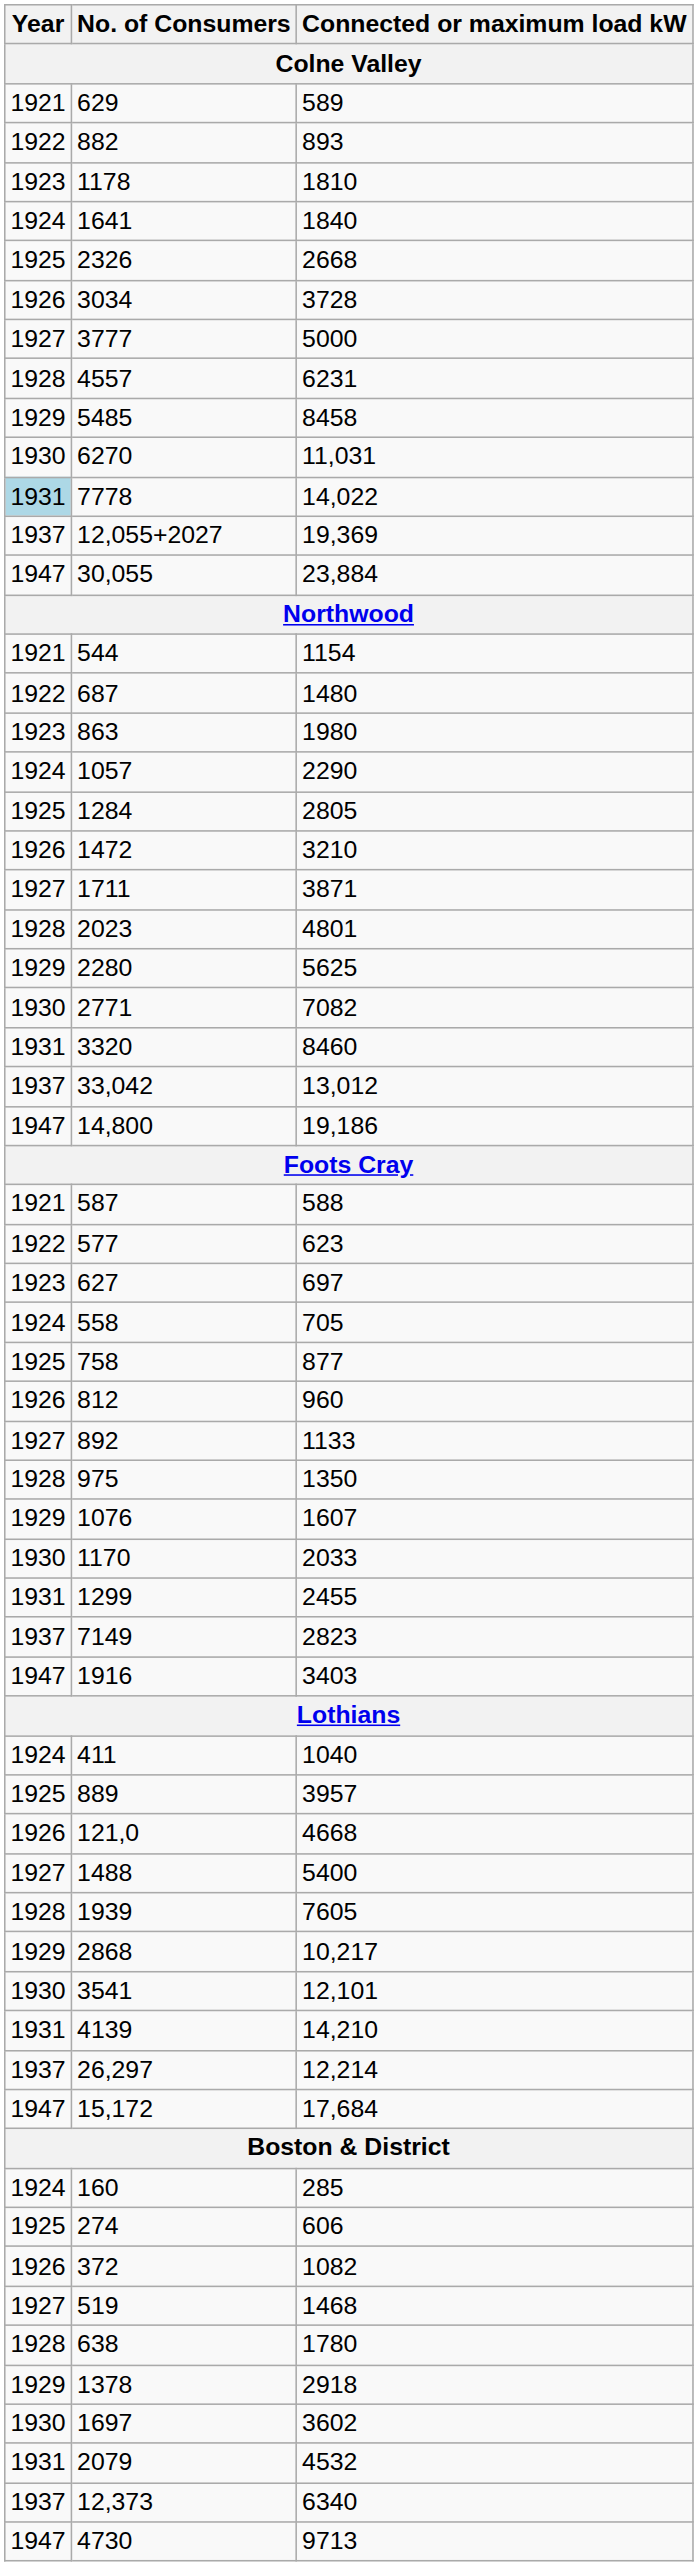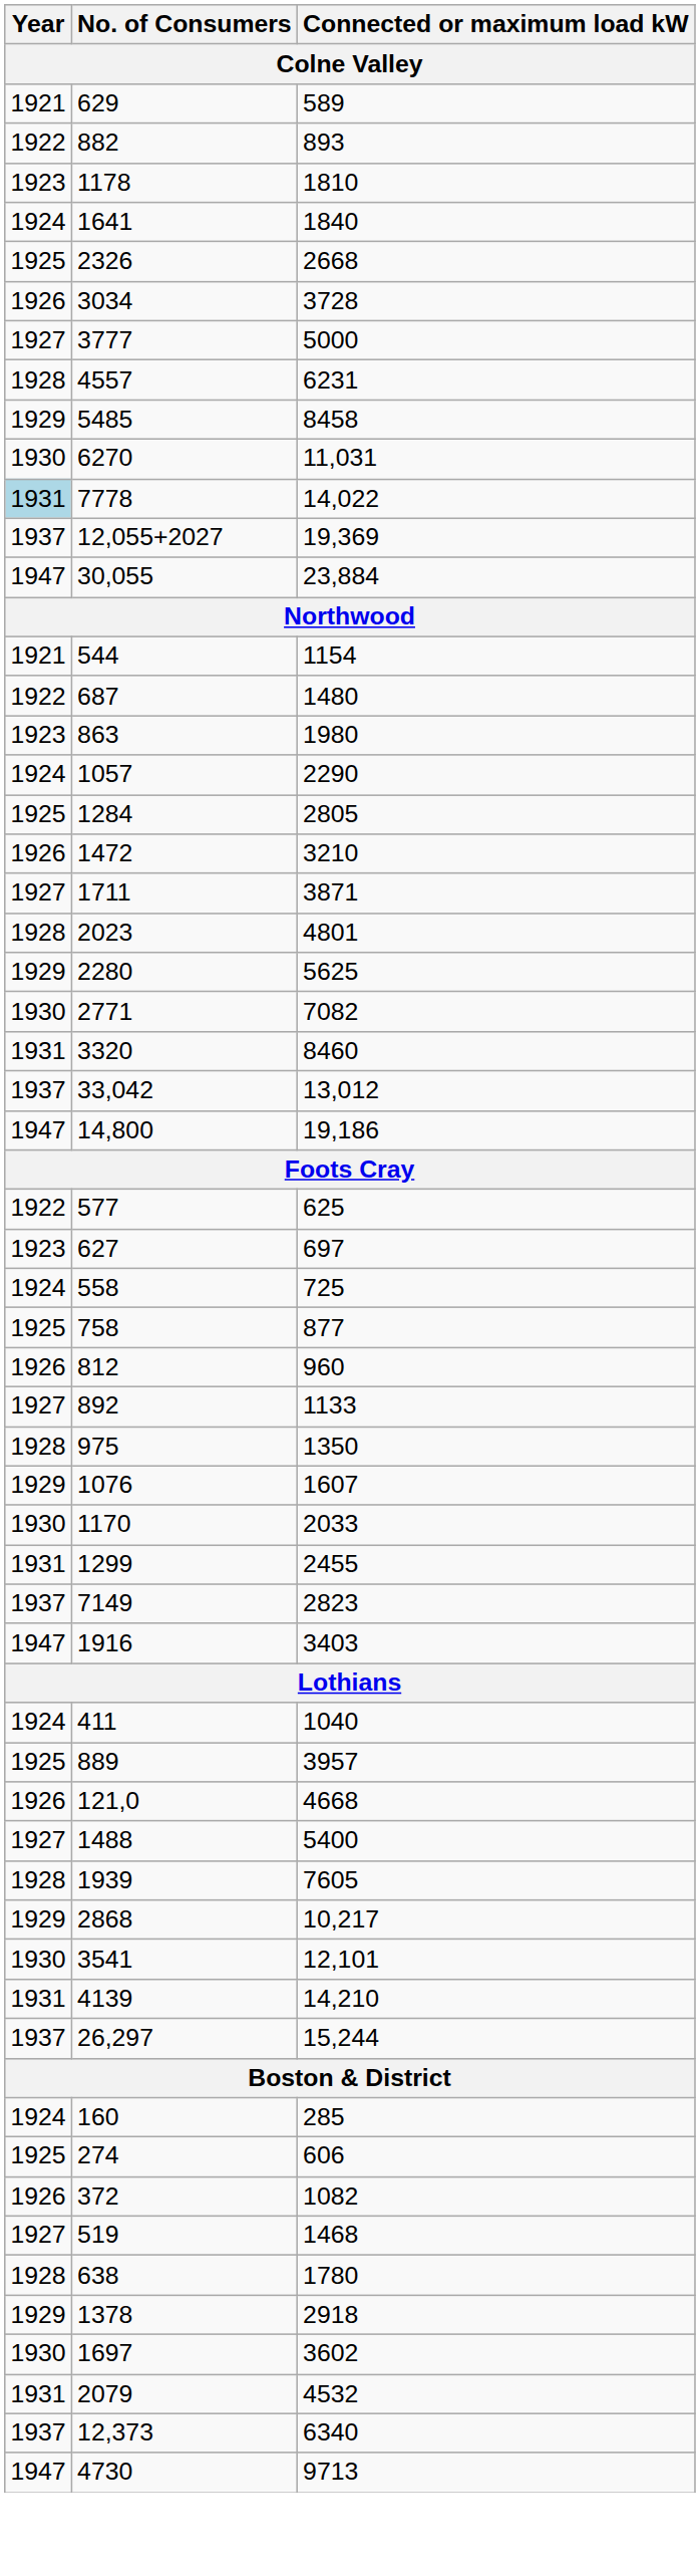- row: 1921 | 587 | 588
577 | Connected or maximum load kW: 623 -> 625
558 | Connected or maximum load kW: 705 -> 725
26,297 | Connected or maximum load kW: 12,214 -> 15,244
- row: 1947 | 15,172 | 17,684
